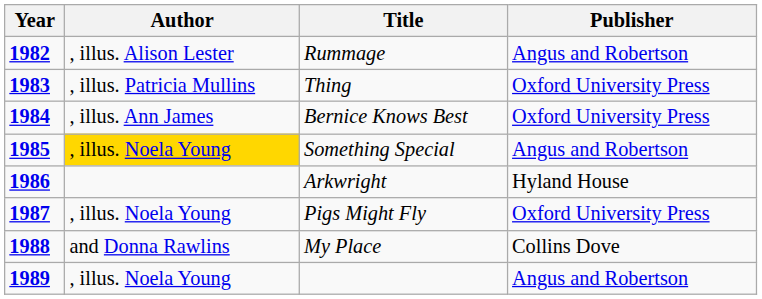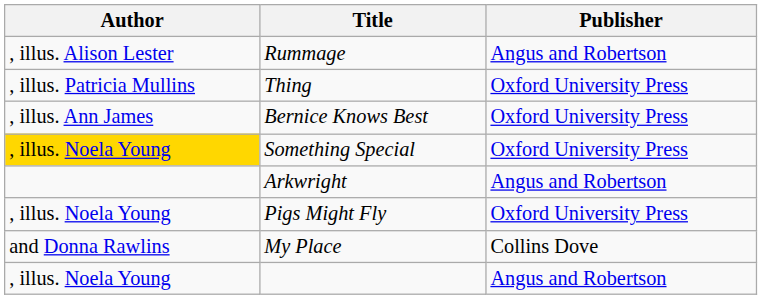- column: Year | 1982 | 1983 | 1984 | 1985 | 1986 | 1987 | 1988 | 1989
Something Special | Publisher: Angus and Robertson -> Oxford University Press
Arkwright | Publisher: Hyland House -> Angus and Robertson
